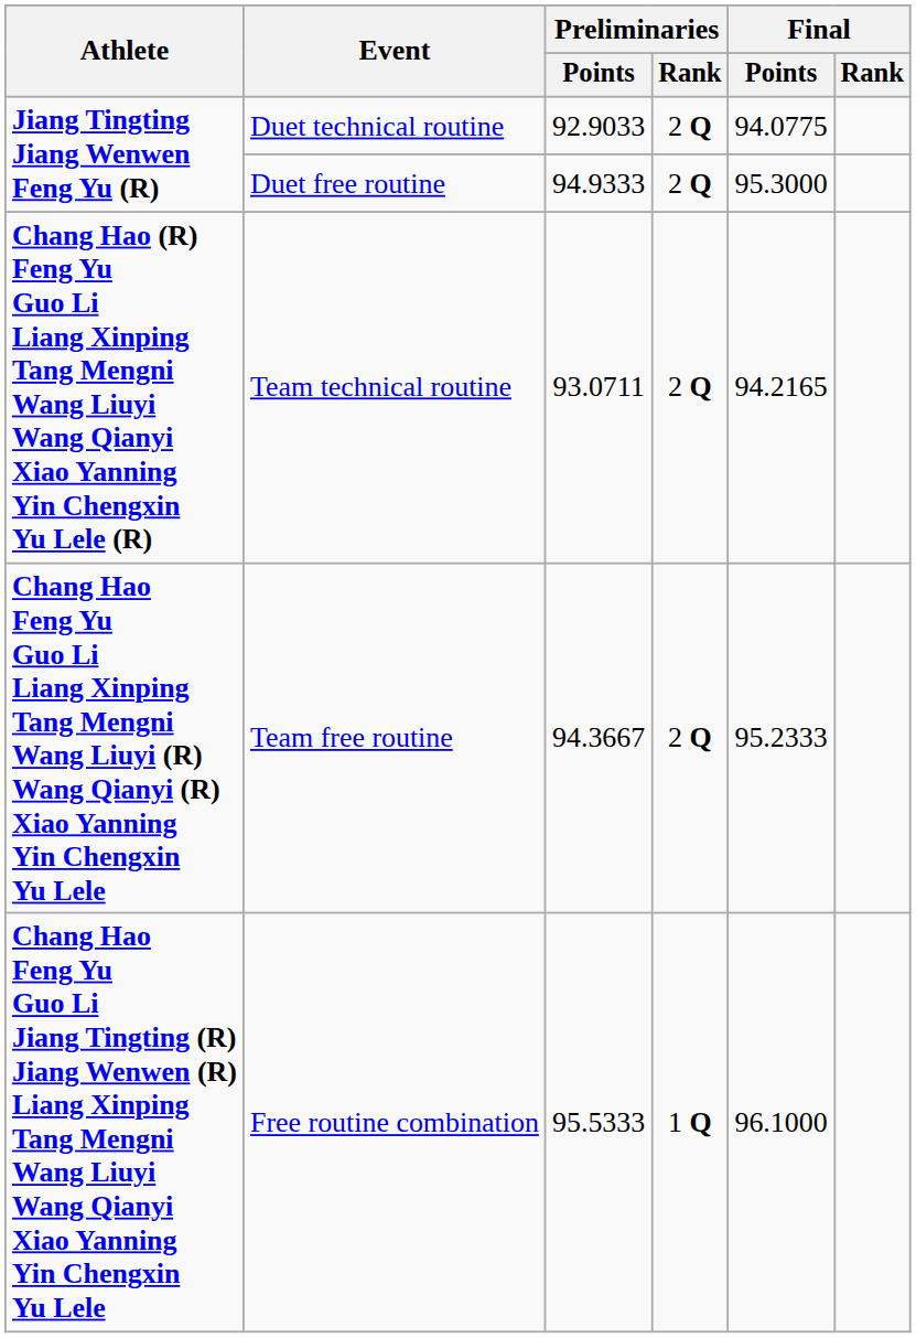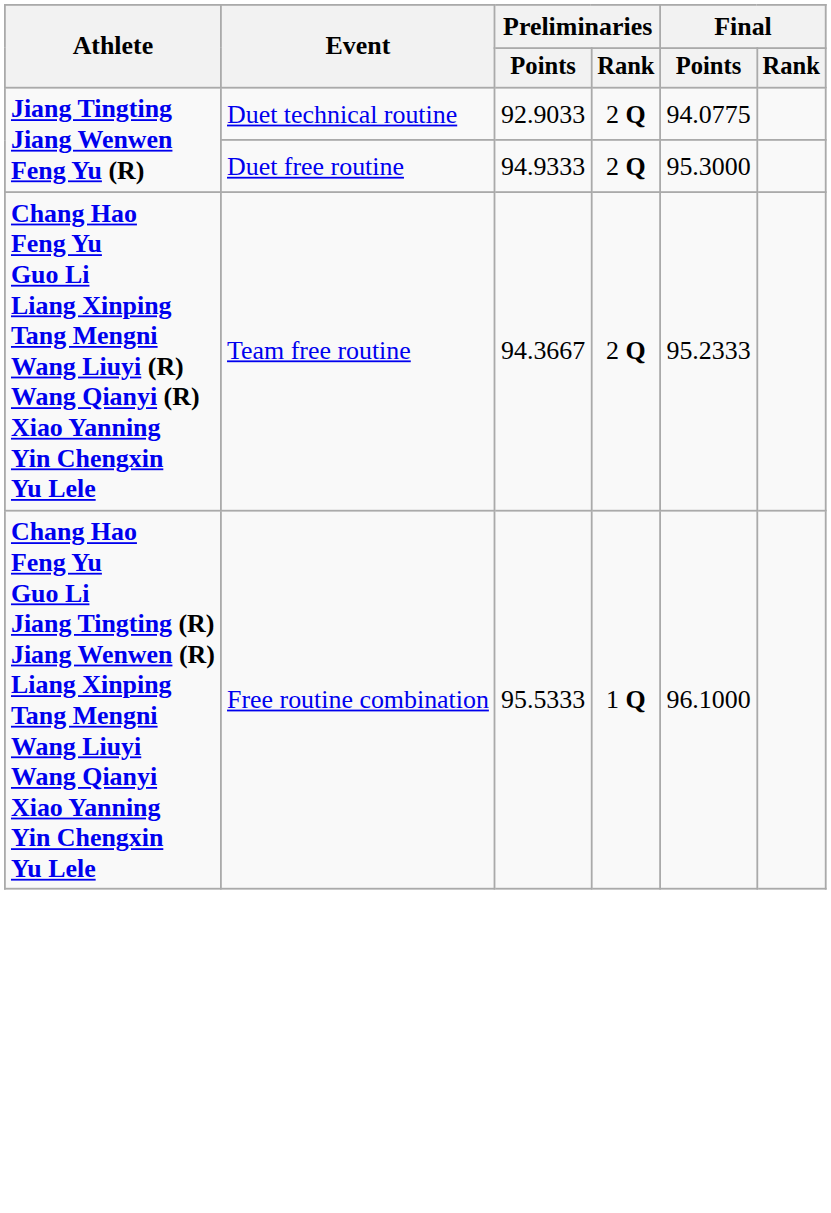- row: Chang Hao (R) Feng Yu Guo Li Liang Xinping Tang Mengni Wang Liuyi Wang Qianyi Xiao Yanning Yin Chengxin Yu Lele (R) | Team technical routine | 93.0711 | 2 Q | 94.2165
